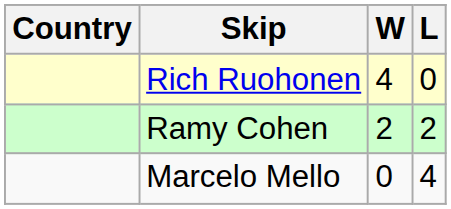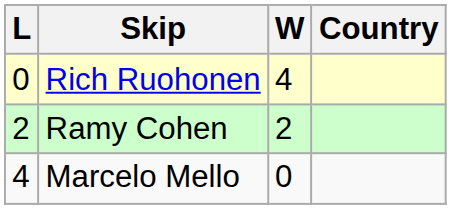columns swapped: Country <-> L
